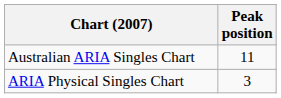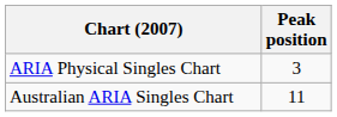rows swapped: Australian ARIA Singles Chart <-> ARIA Physical Singles Chart
